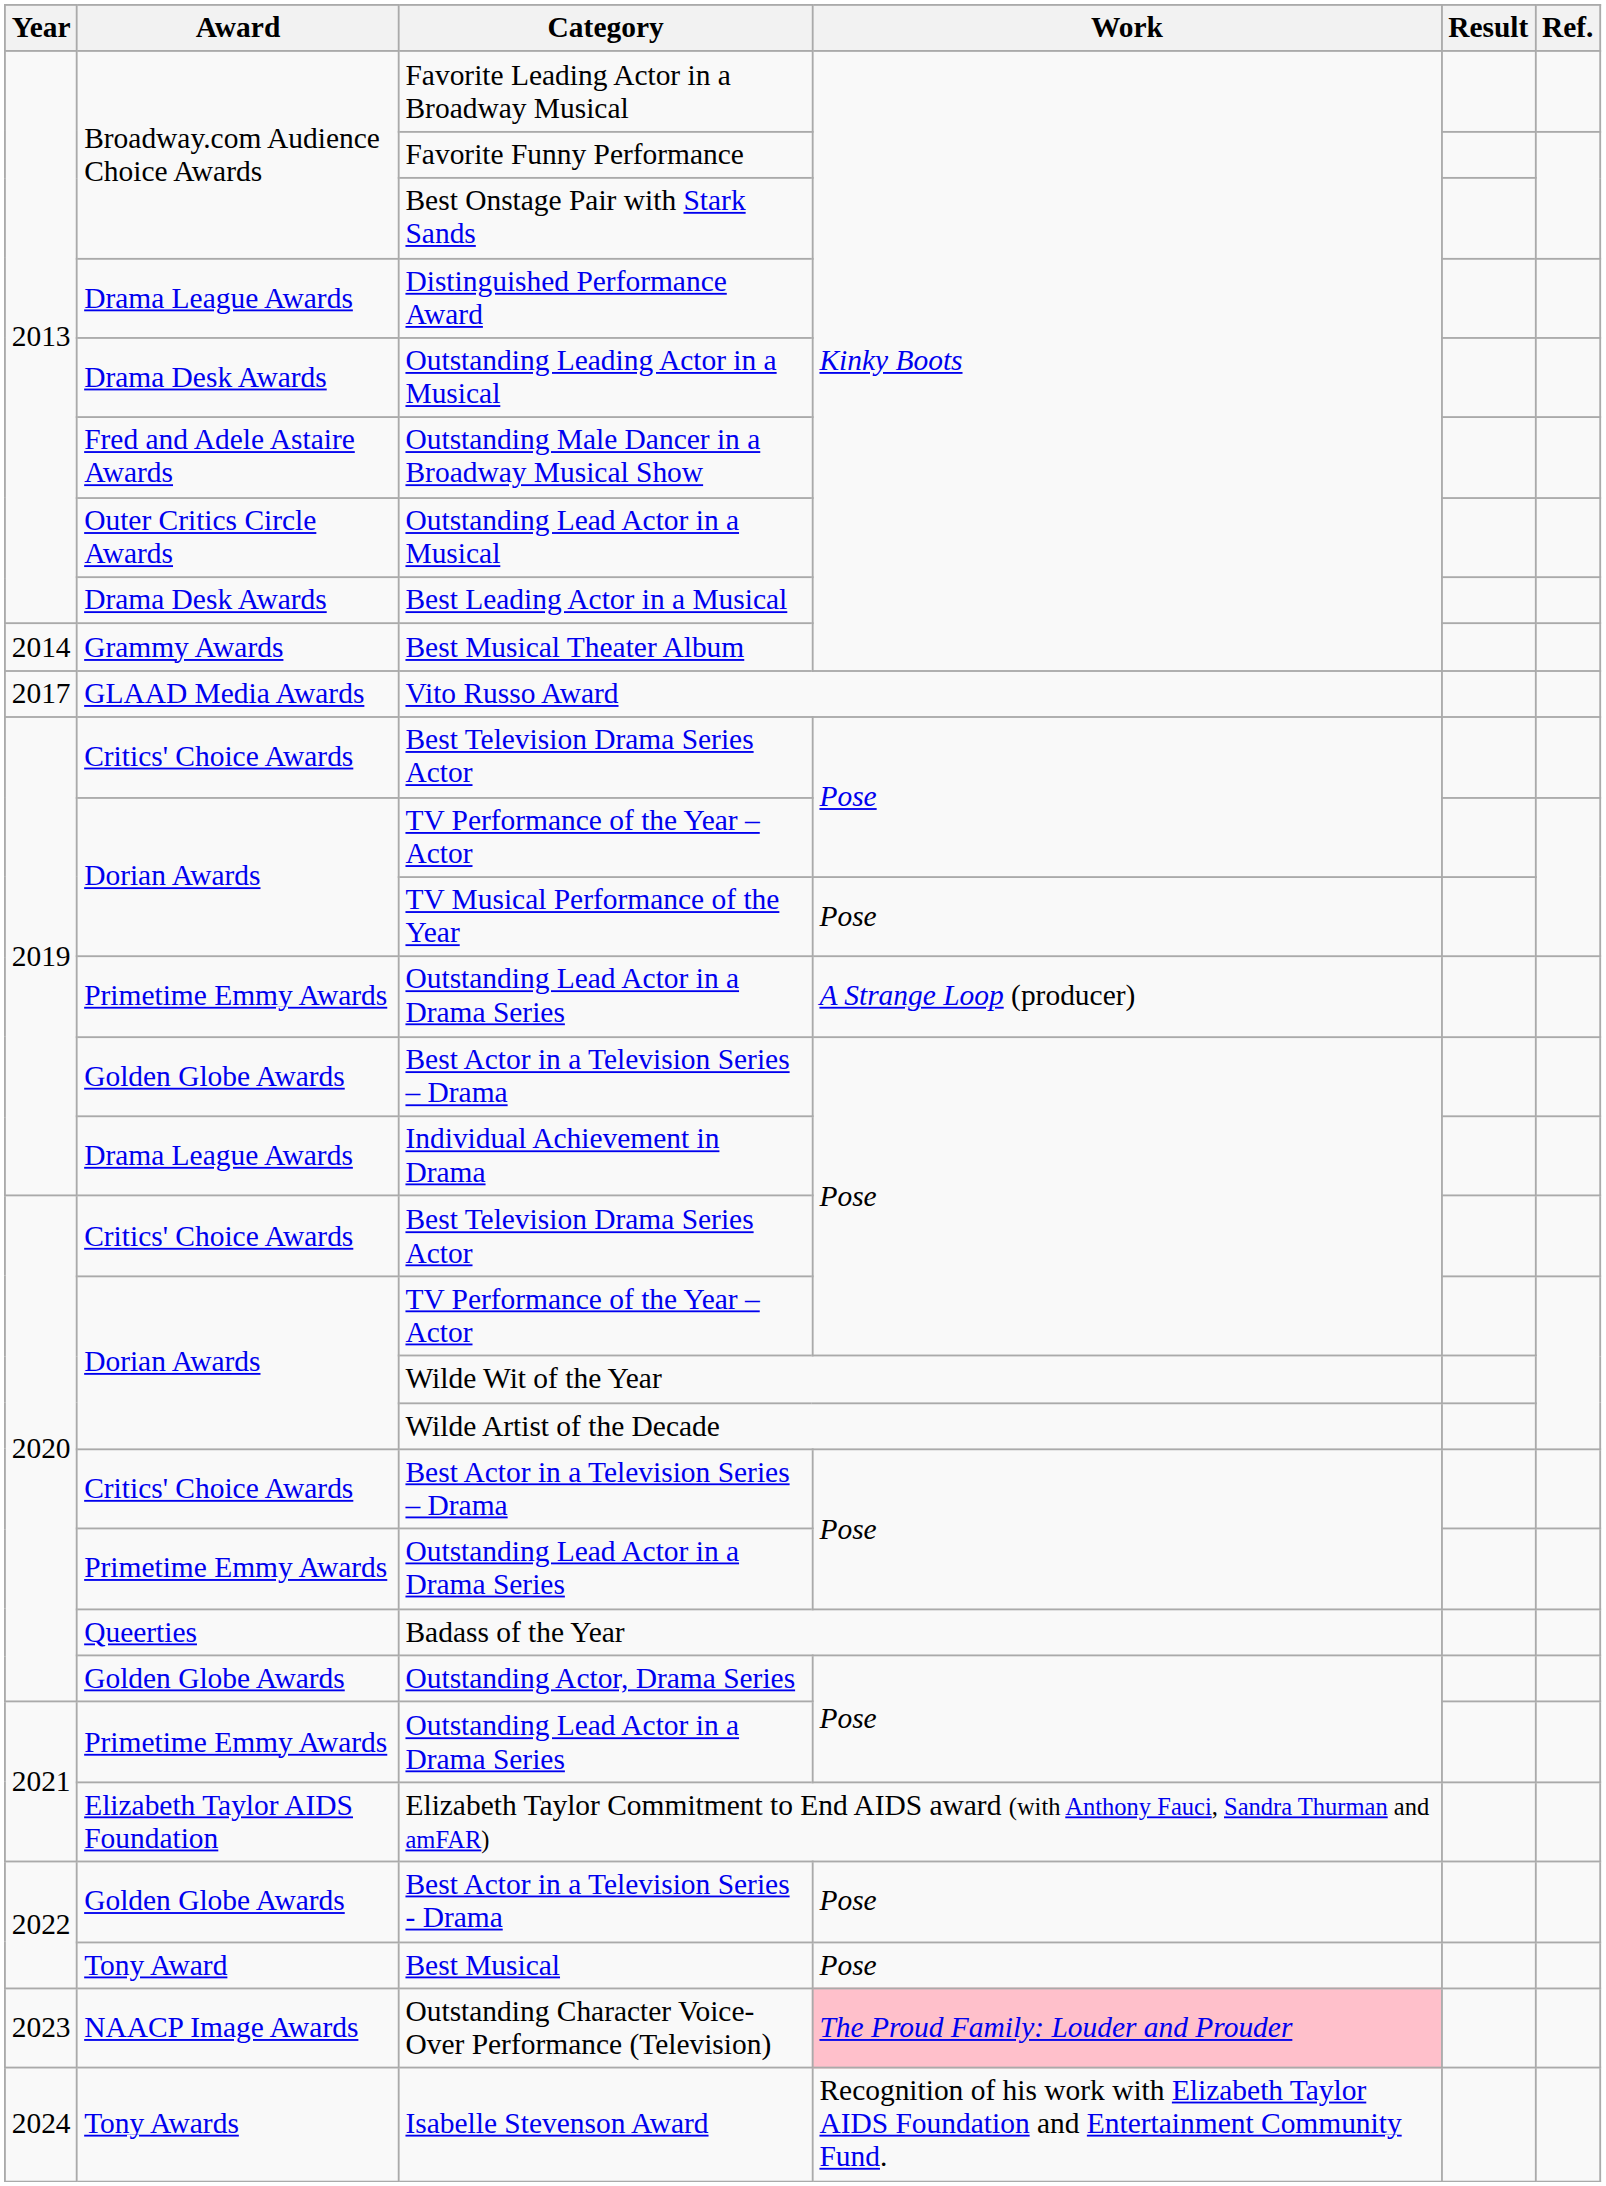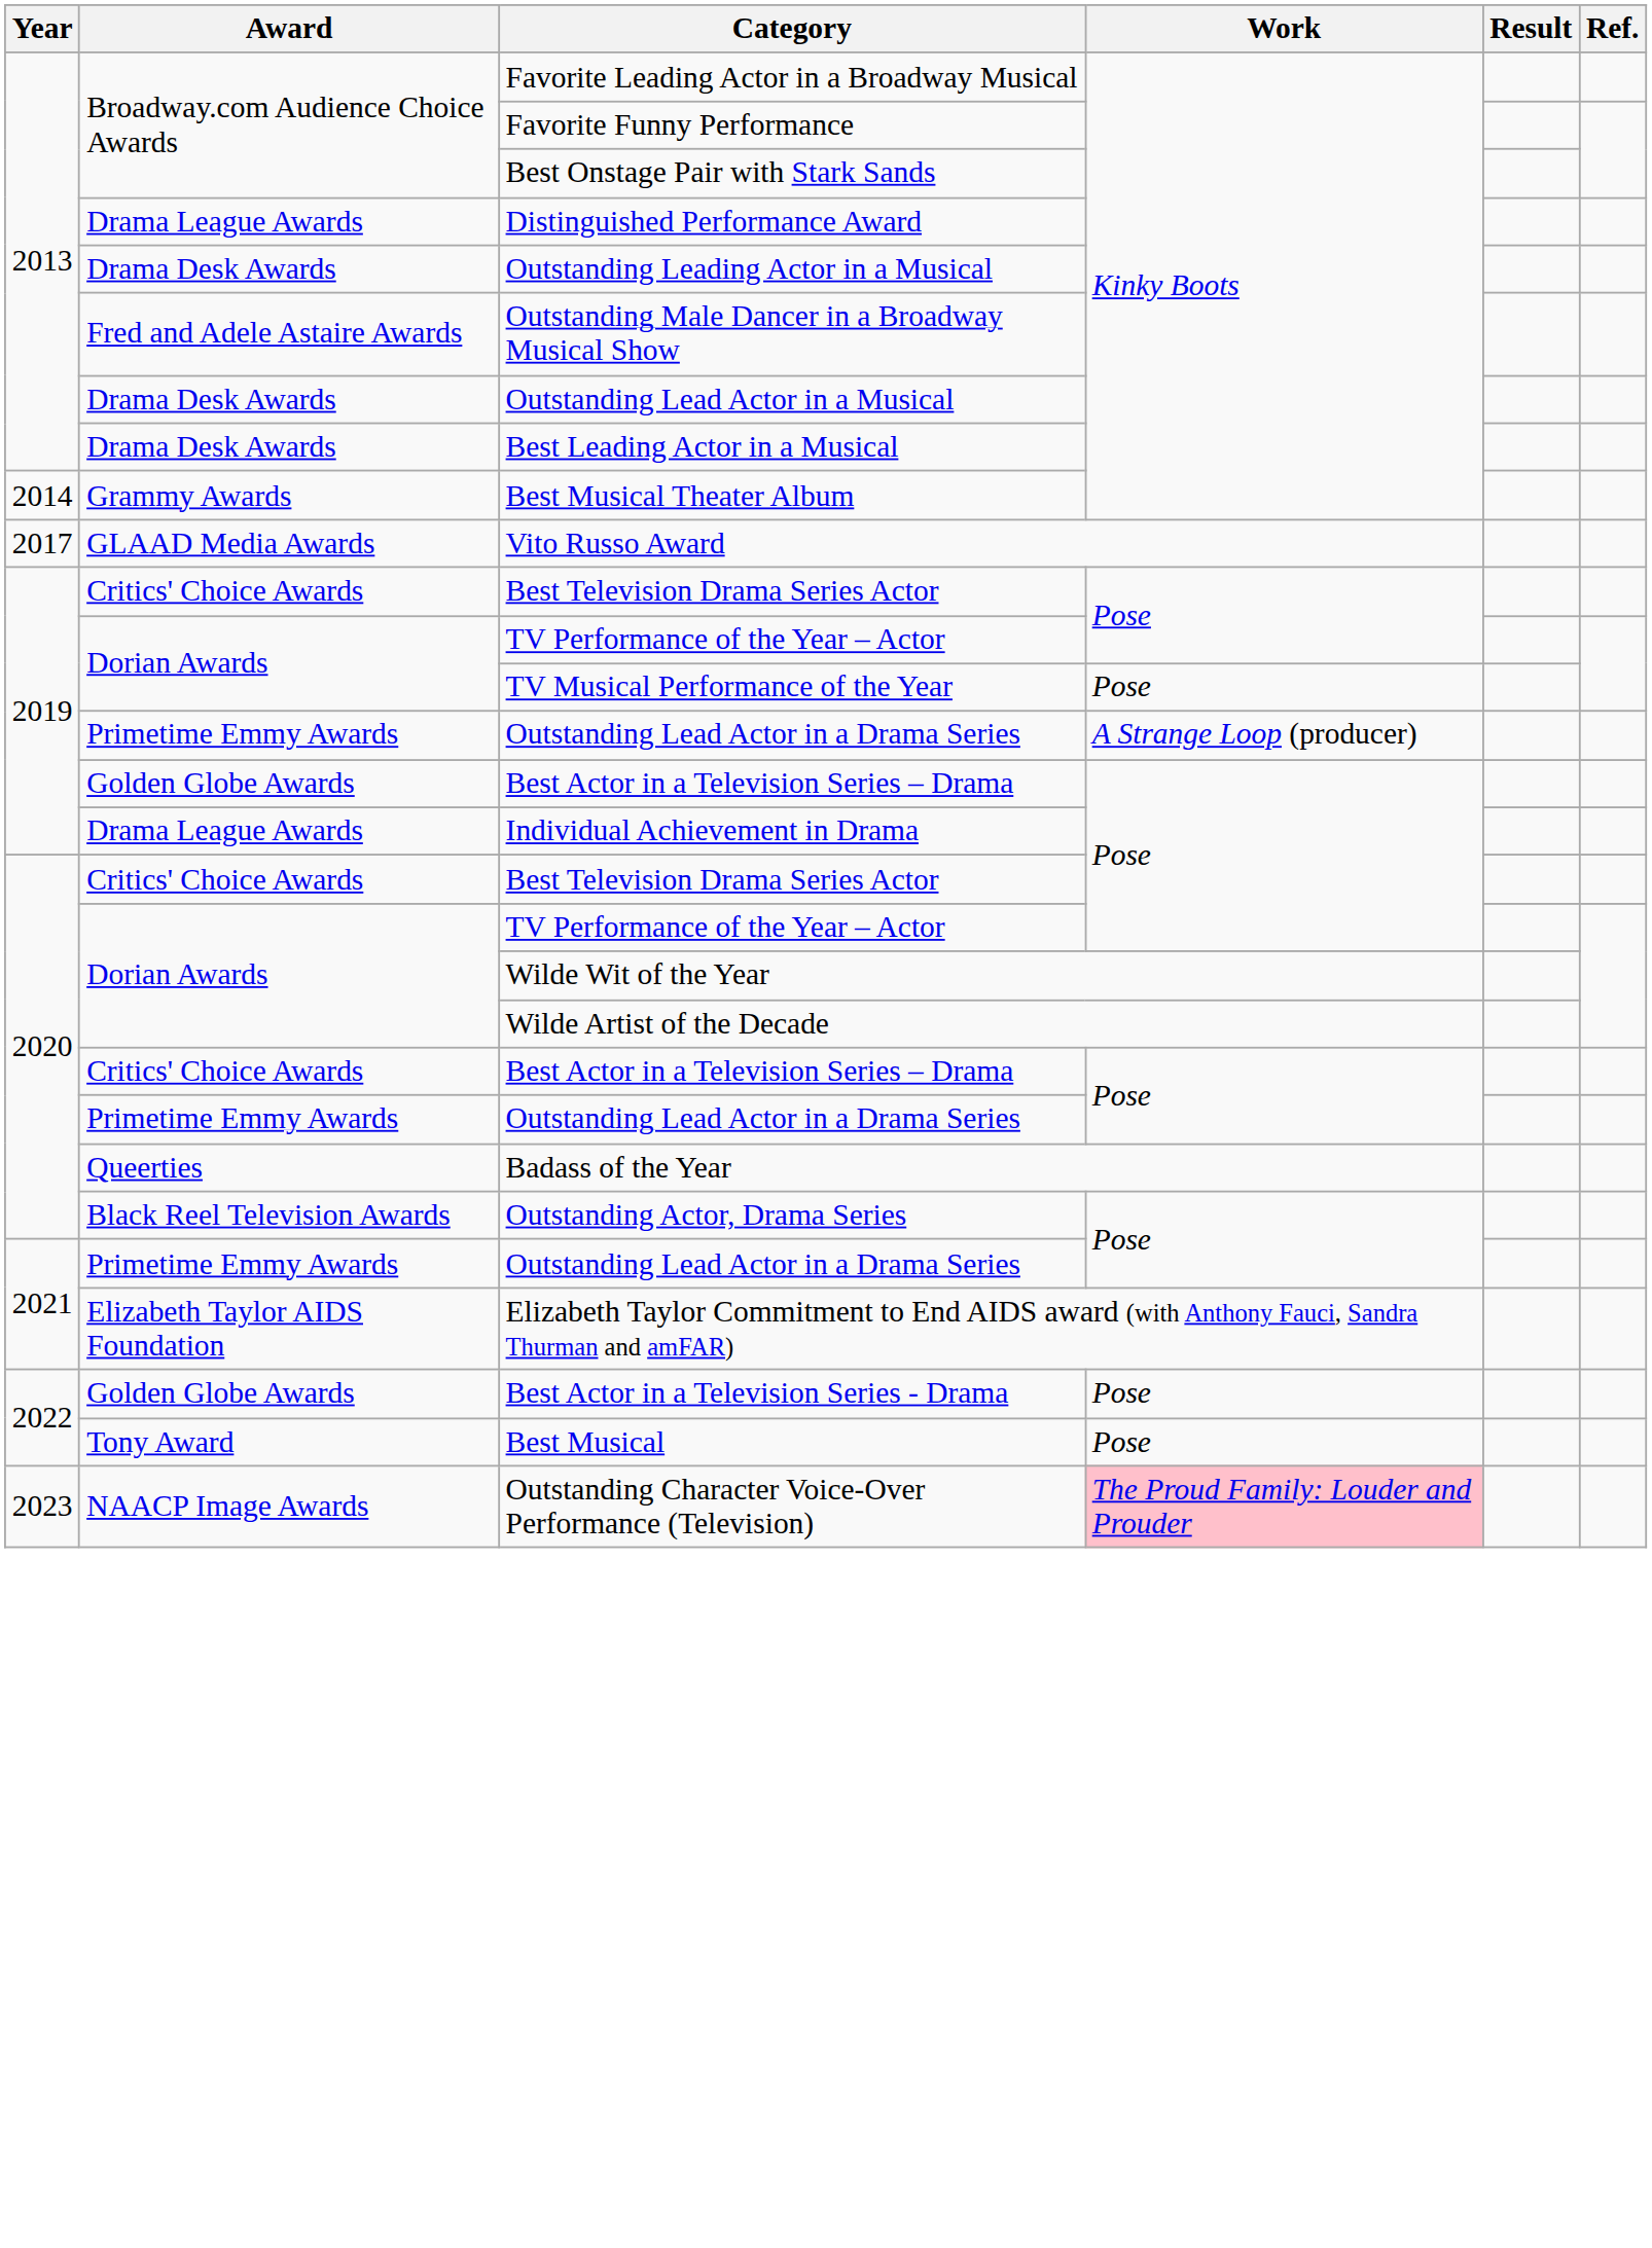Outstanding Lead Actor in a Musical | Award: Outer Critics Circle Awards -> Drama Desk Awards
Outstanding Actor, Drama Series | Award: Golden Globe Awards -> Black Reel Television Awards
- row: 2024 | Tony Awards | Isabelle Stevenson Award | Recognition of his work with Elizabeth Taylor AIDS Foundation and Entertainment Community Fund.
